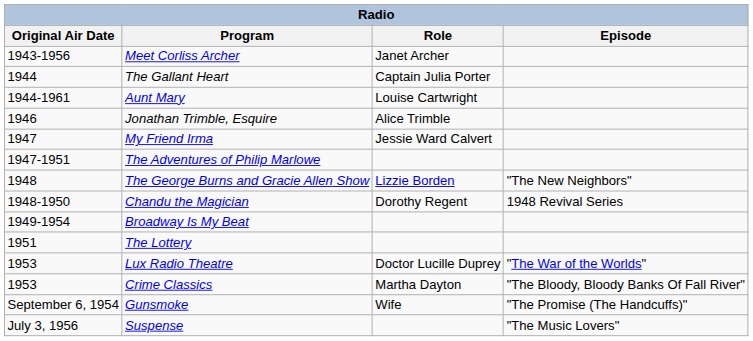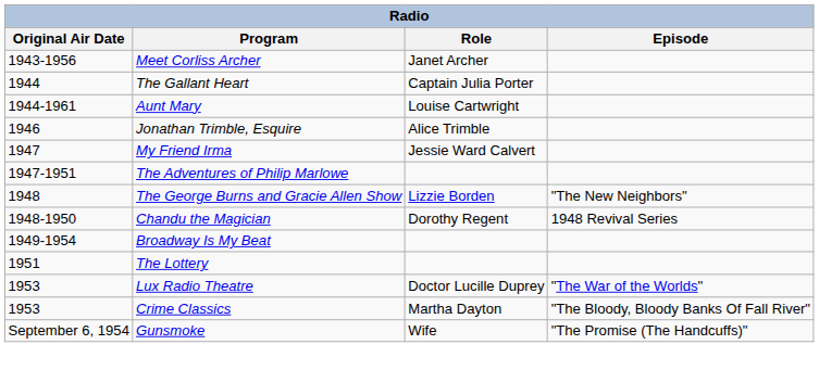- row: July 3, 1956 | Suspense | "The Music Lovers"
